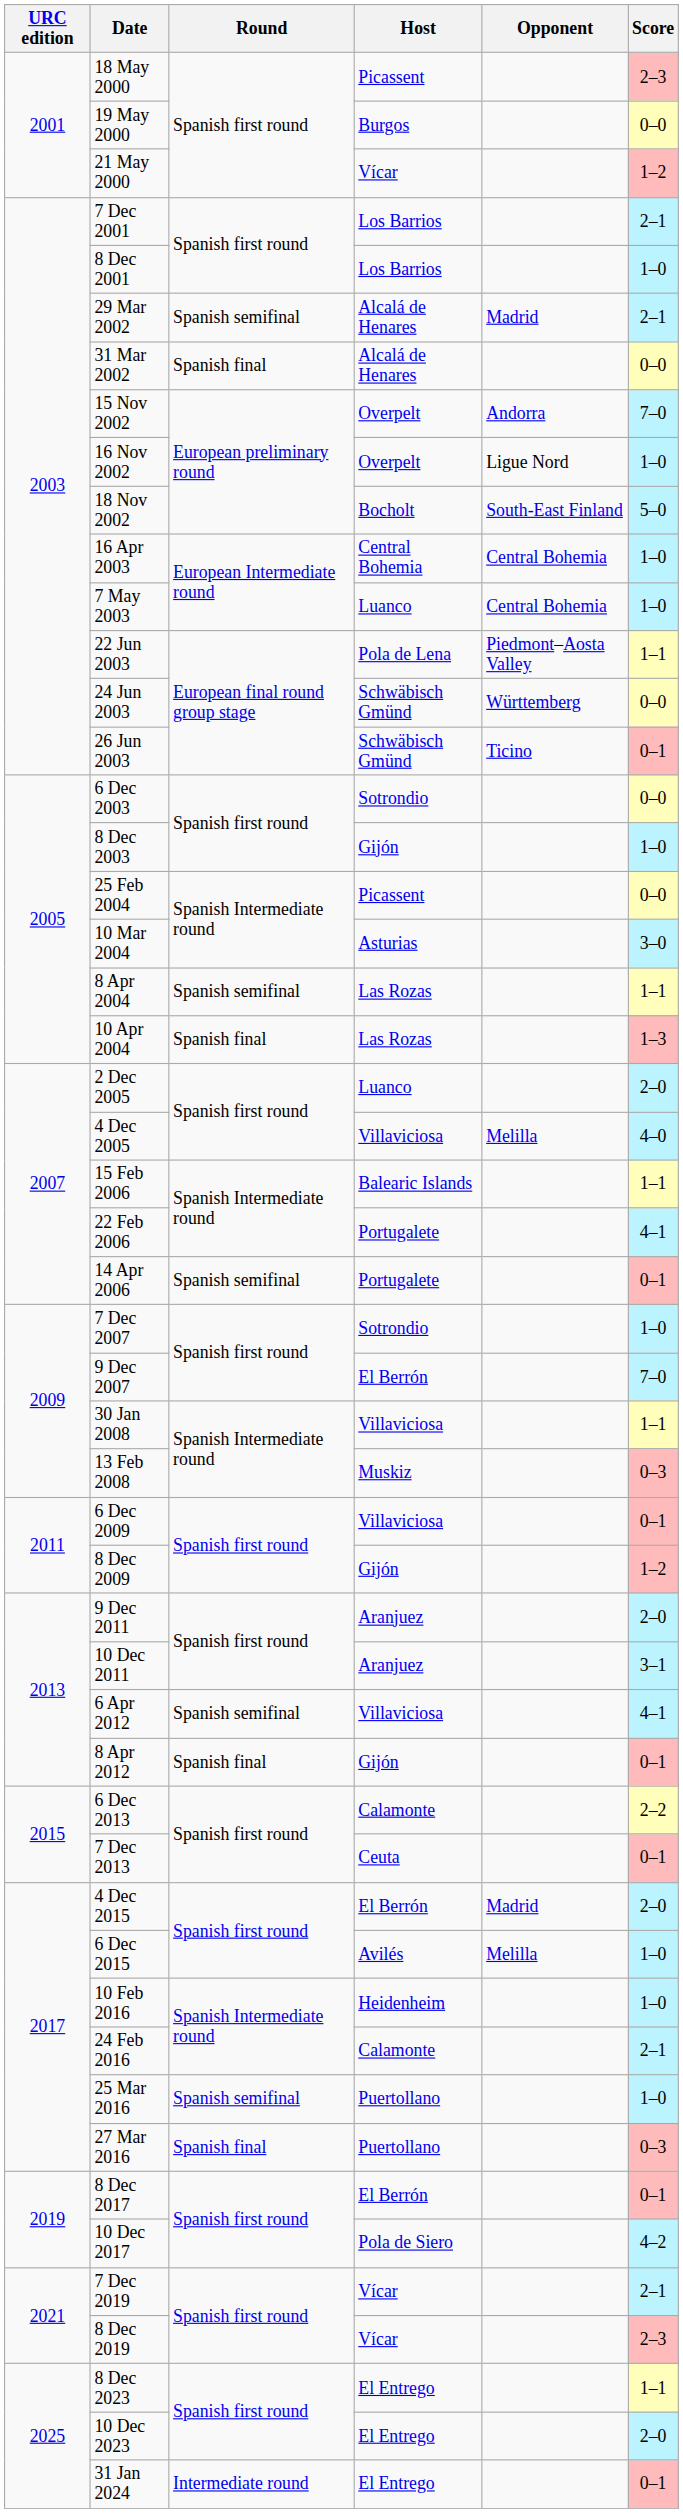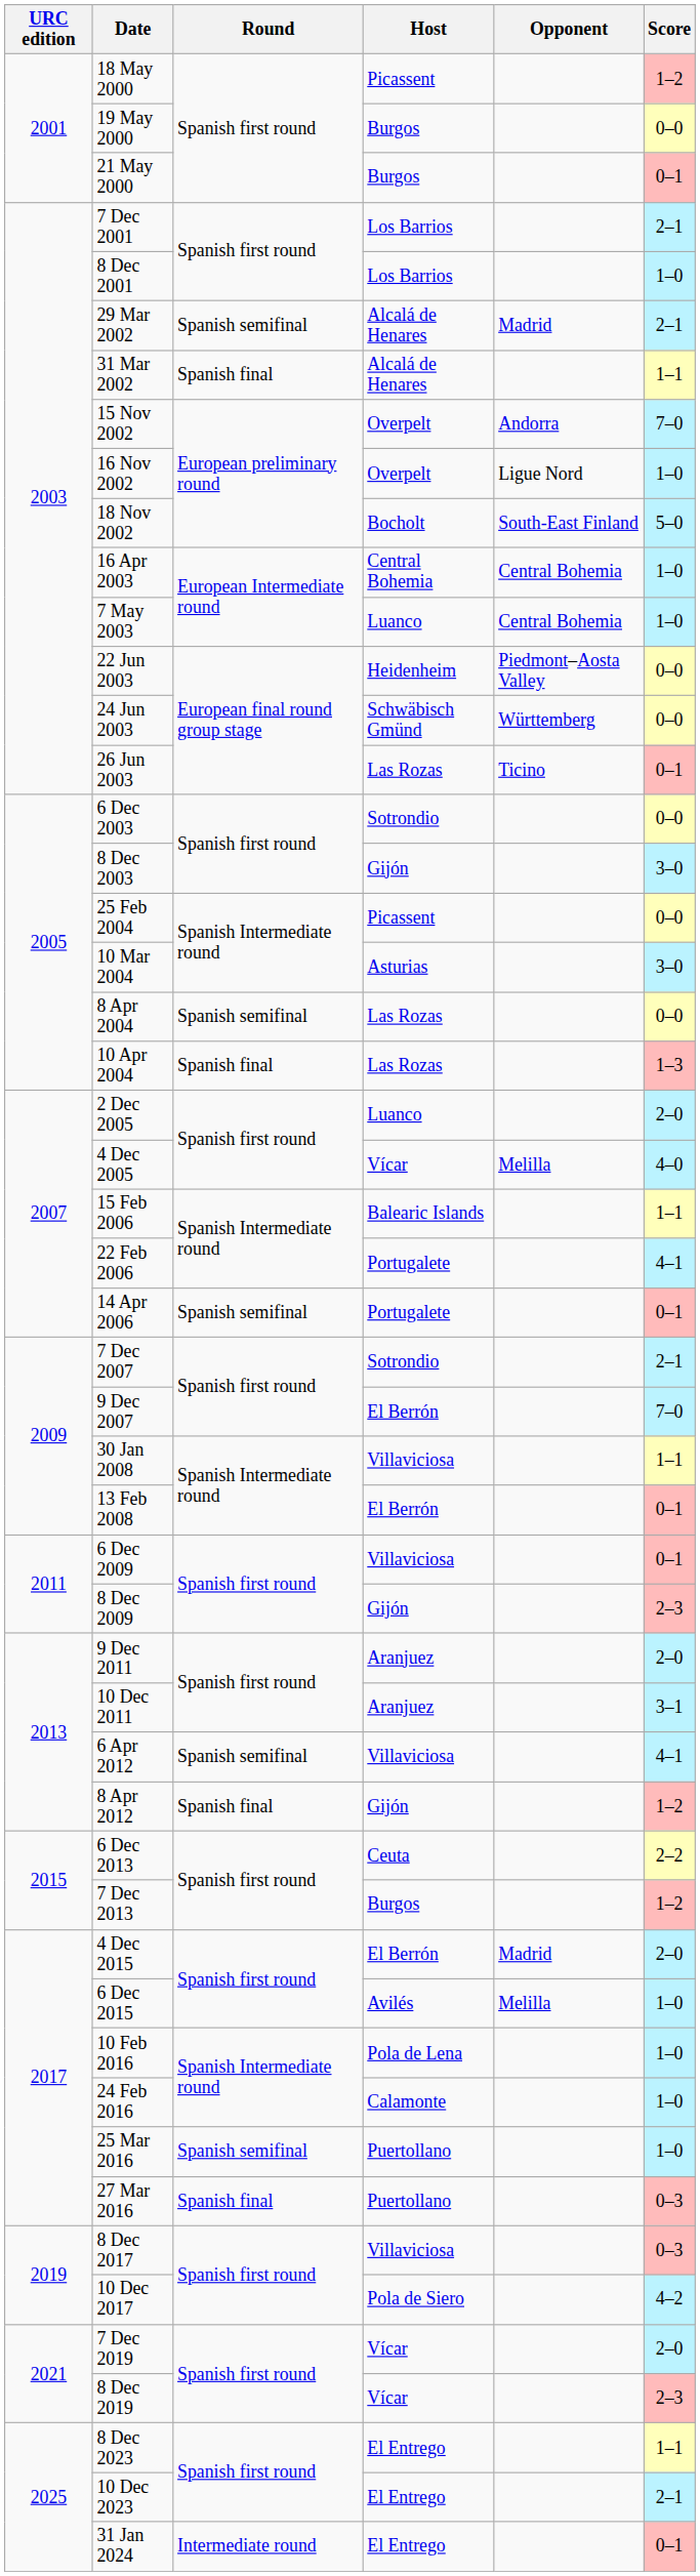18 May 2000 | Score: 2–3 -> 1–2
21 May 2000 | Host: Vícar -> Burgos
21 May 2000 | Score: 1–2 -> 0–1
31 Mar 2002 | Score: 0–0 -> 1–1
22 Jun 2003 | Host: Pola de Lena -> Heidenheim
22 Jun 2003 | Score: 1–1 -> 0–0
26 Jun 2003 | Host: Schwäbisch Gmünd -> Las Rozas
8 Dec 2003 | Score: 1–0 -> 3–0
8 Apr 2004 | Score: 1–1 -> 0–0
4 Dec 2005 | Host: Villaviciosa -> Vícar
7 Dec 2007 | Score: 1–0 -> 2–1
13 Feb 2008 | Host: Muskiz -> El Berrón
13 Feb 2008 | Score: 0–3 -> 0–1
8 Dec 2009 | Score: 1–2 -> 2–3
8 Apr 2012 | Score: 0–1 -> 1–2
6 Dec 2013 | Host: Calamonte -> Ceuta
7 Dec 2013 | Host: Ceuta -> Burgos
7 Dec 2013 | Score: 0–1 -> 1–2
10 Feb 2016 | Host: Heidenheim -> Pola de Lena
24 Feb 2016 | Score: 2–1 -> 1–0
8 Dec 2017 | Host: El Berrón -> Villaviciosa
8 Dec 2017 | Score: 0–1 -> 0–3
7 Dec 2019 | Score: 2–1 -> 2–0
10 Dec 2023 | Score: 2–0 -> 2–1
